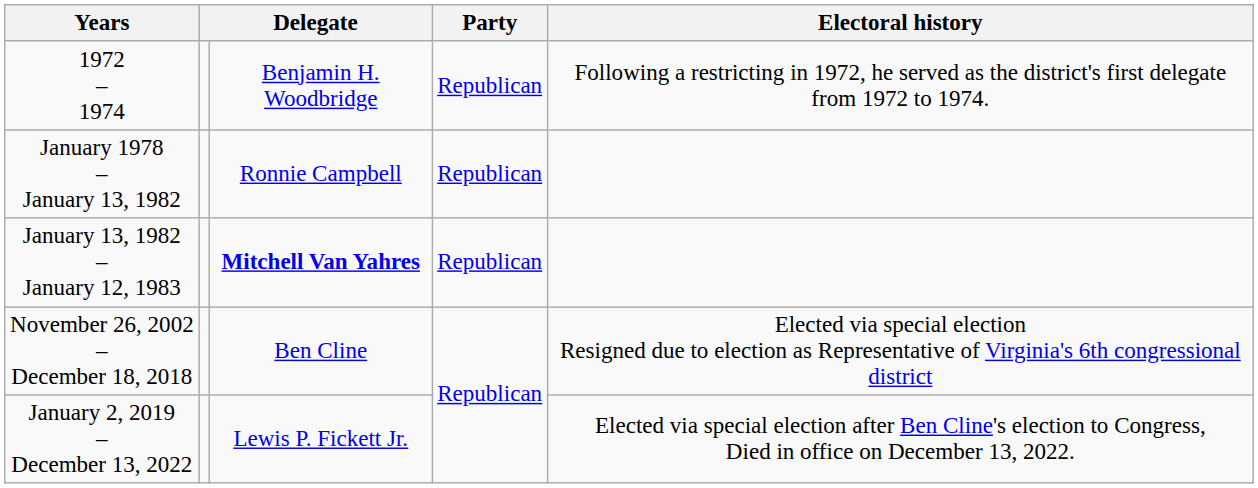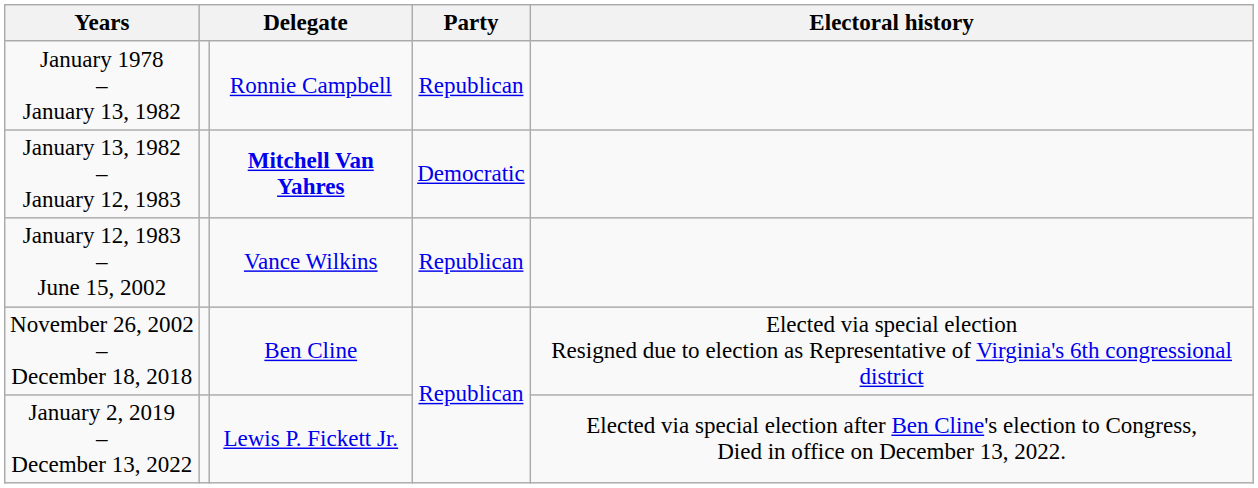- row: 1972 – 1974 | Benjamin H. Woodbridge | Republican | Following a restricting in 1972, he served as the district's first delegate from 1972 to 1974.
January 13, 1982 – January 12, 1983 | Party: Republican -> Democratic
+ row: January 12, 1983 – June 15, 2002 | Vance Wilkins | Republican
